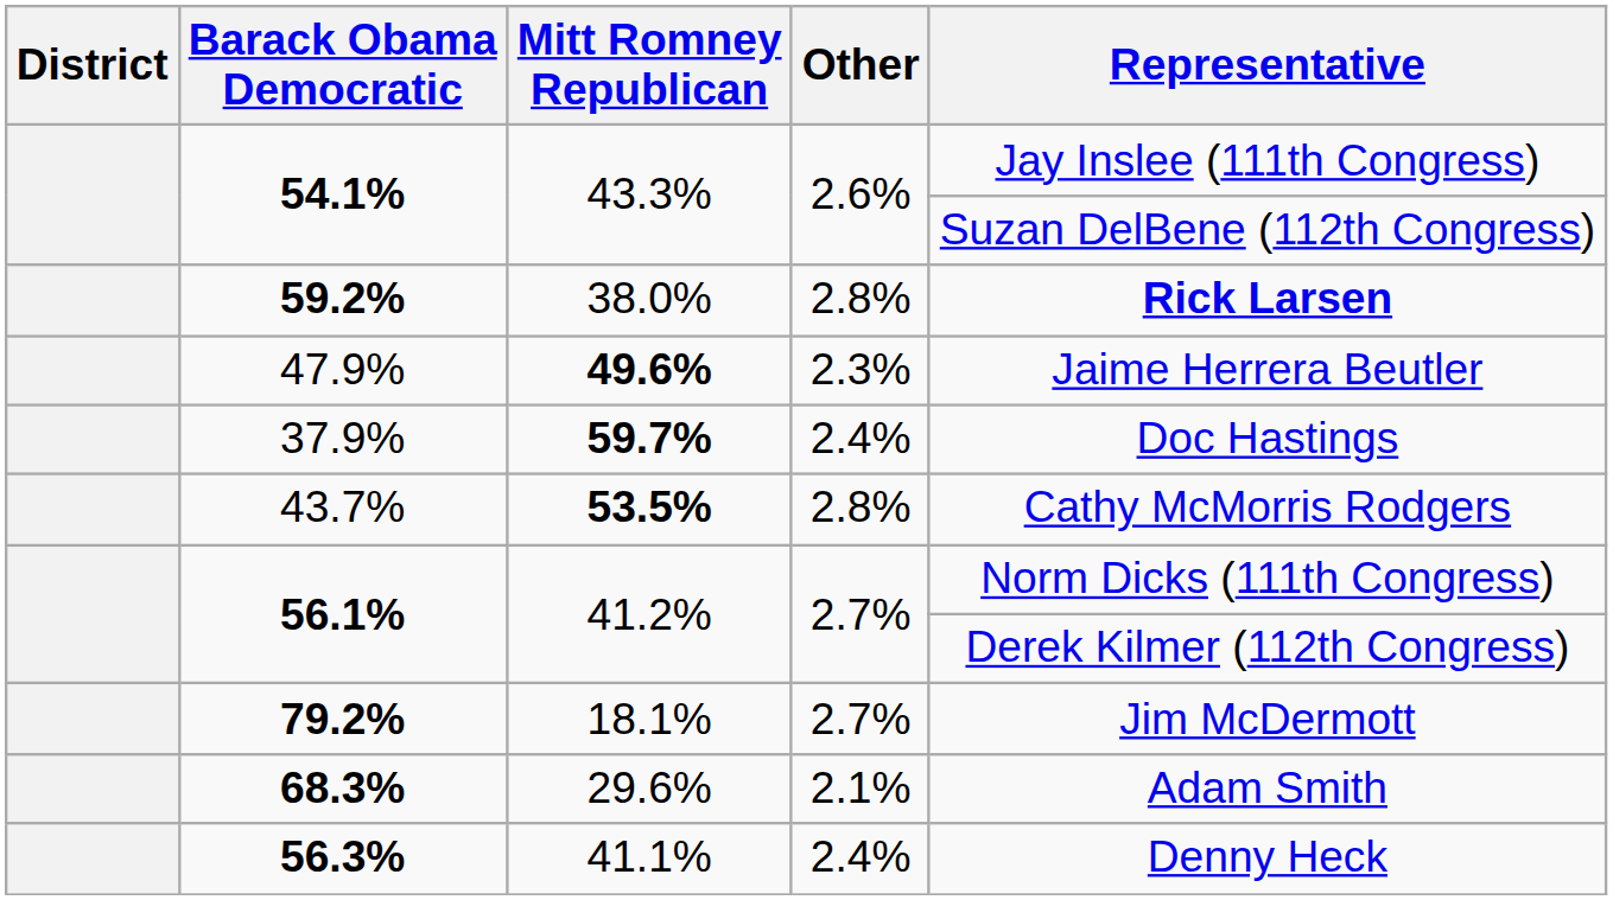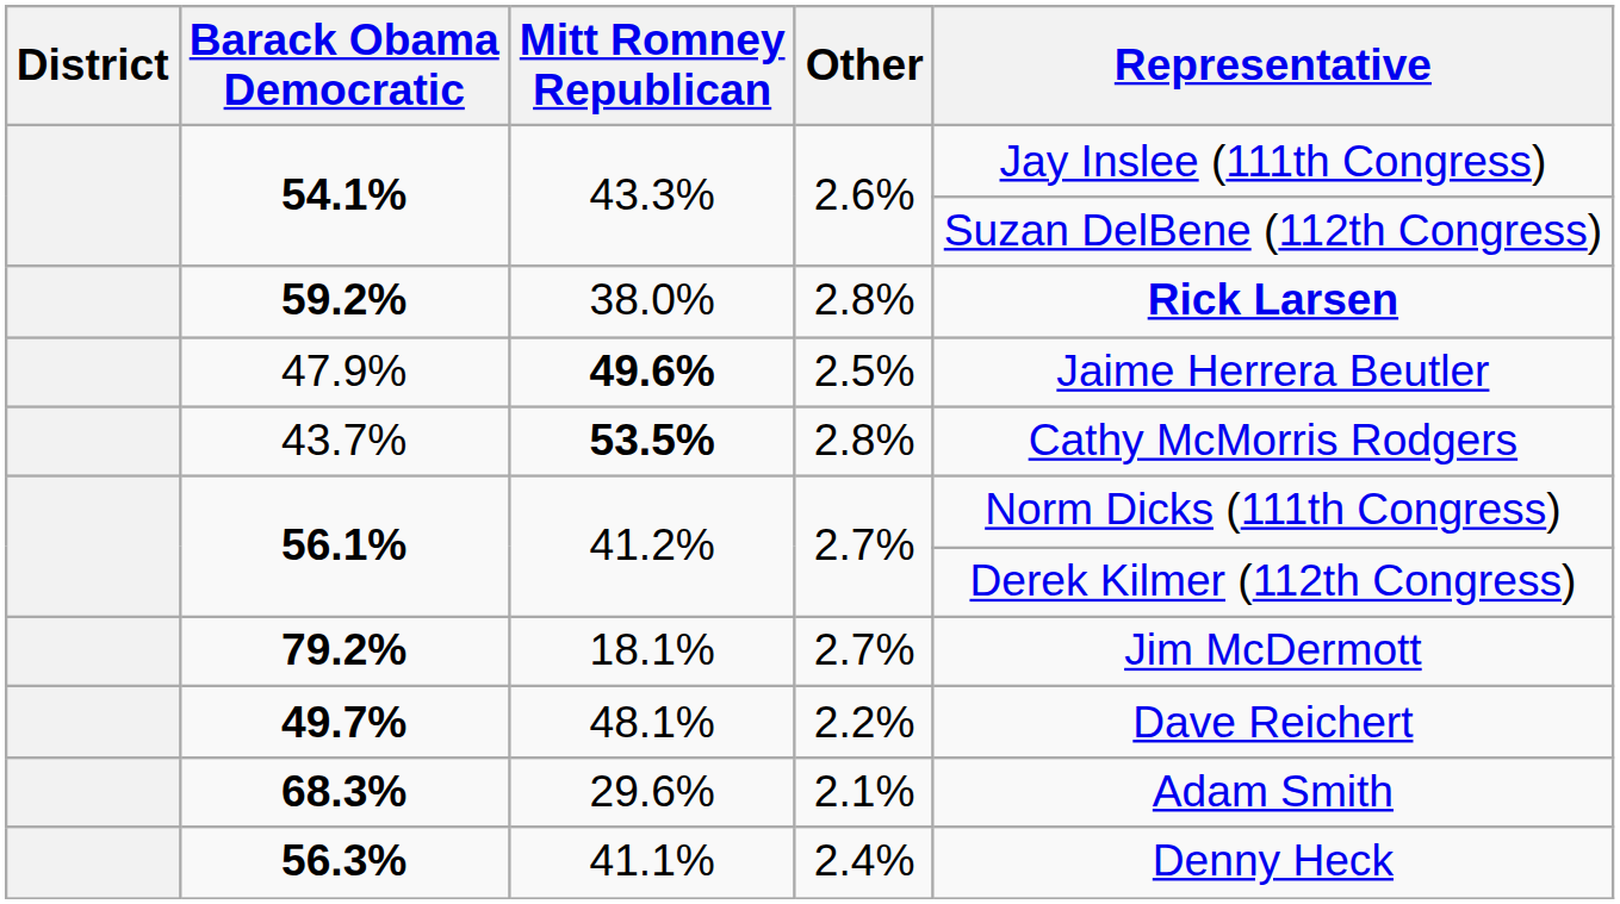47.9% | Other: 2.3% -> 2.5%
- row: 37.9% | 59.7% | 2.4% | Doc Hastings
+ row: 49.7% | 48.1% | 2.2% | Dave Reichert
